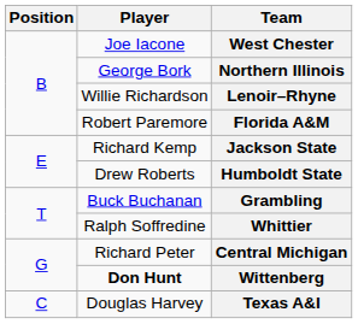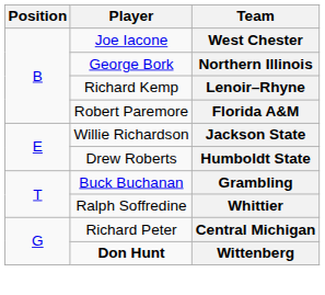Lenoir–Rhyne | Player: Willie Richardson -> Richard Kemp
Jackson State | Player: Richard Kemp -> Willie Richardson
- row: C | Douglas Harvey | Texas A&I
